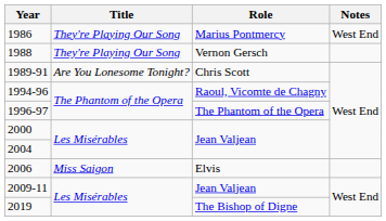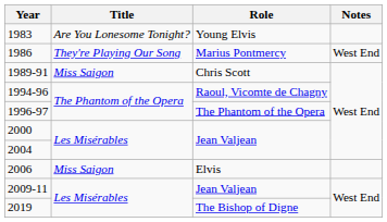+ row: 1983 | Are You Lonesome Tonight? | Young Elvis
- row: 1988 | They're Playing Our Song | Vernon Gersch
1989-91 | Title: Are You Lonesome Tonight? -> Miss Saigon
